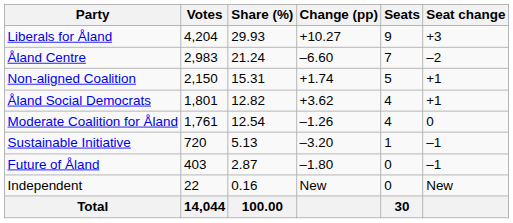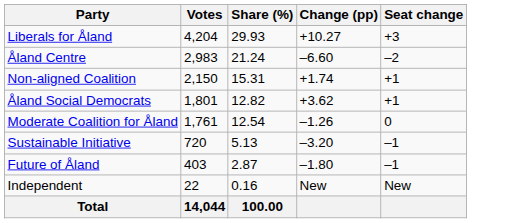- column: Seats | 9 | 7 | 5 | 4 | 4 | 1 | 0 | 0 | 30
